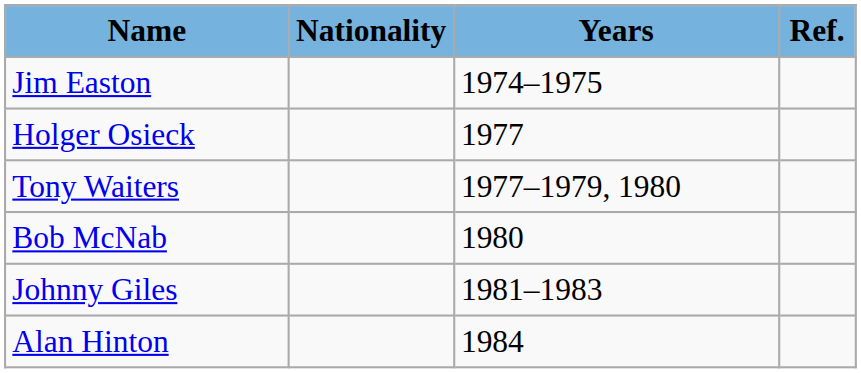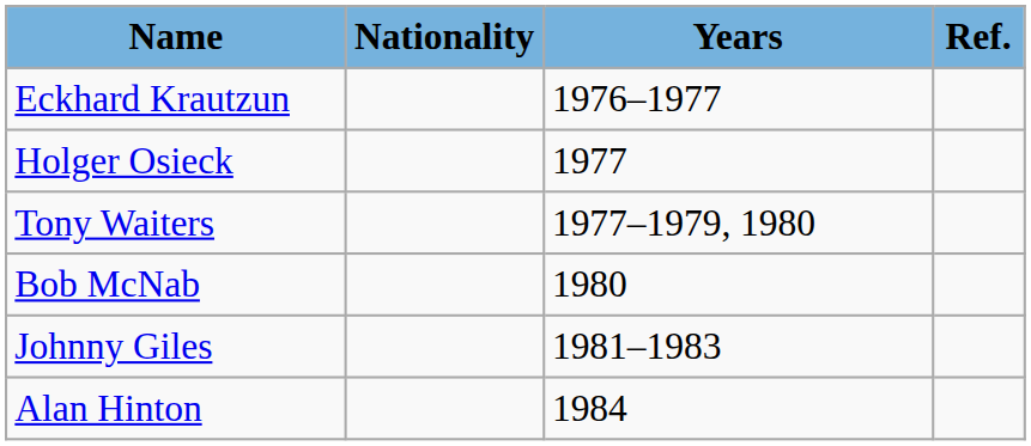- row: Jim Easton | 1974–1975
+ row: Eckhard Krautzun | 1976–1977
